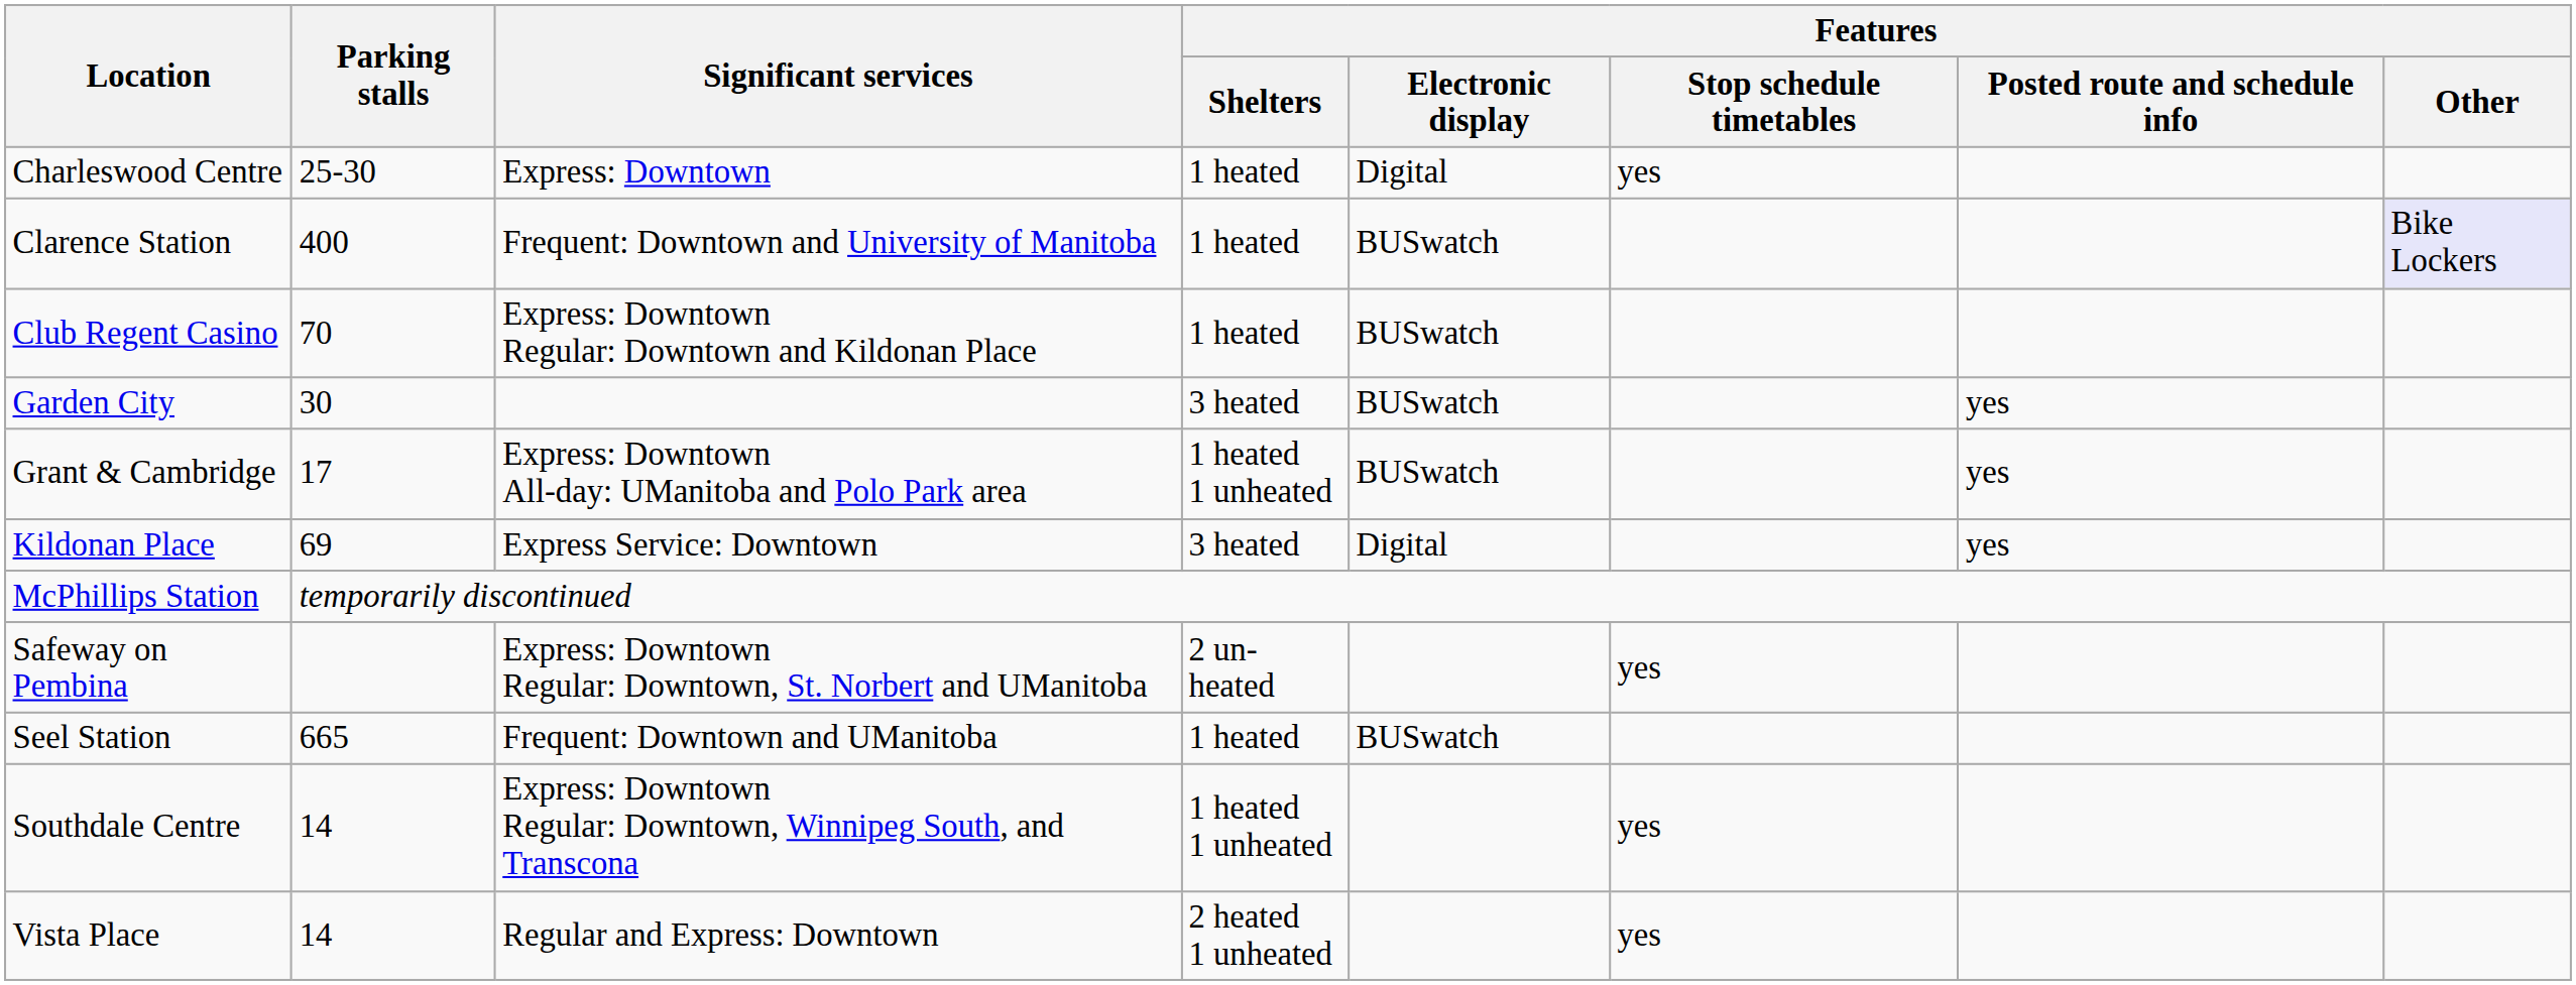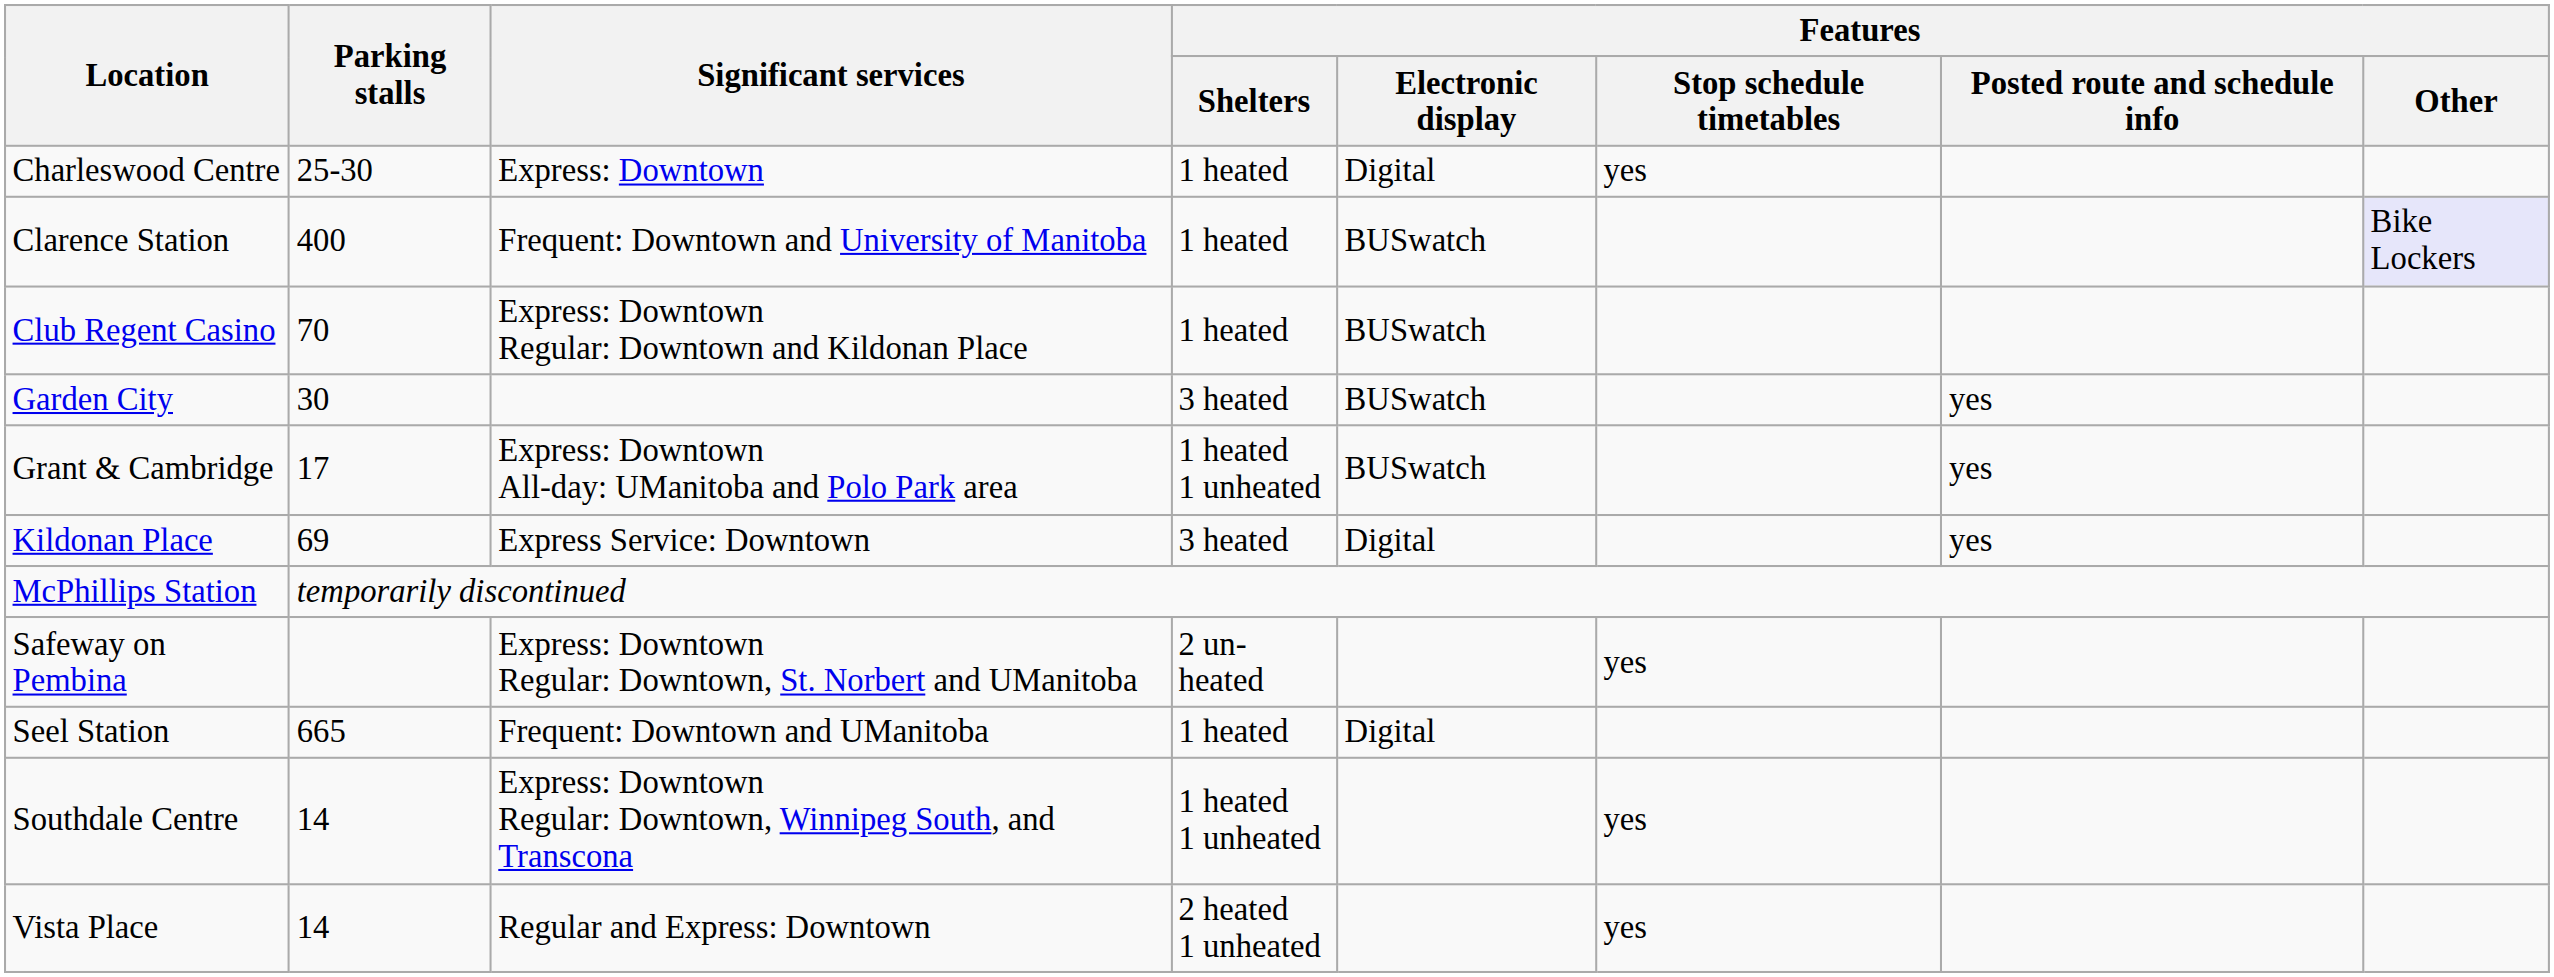Seel Station | Features / Electronic display: BUSwatch -> Digital
